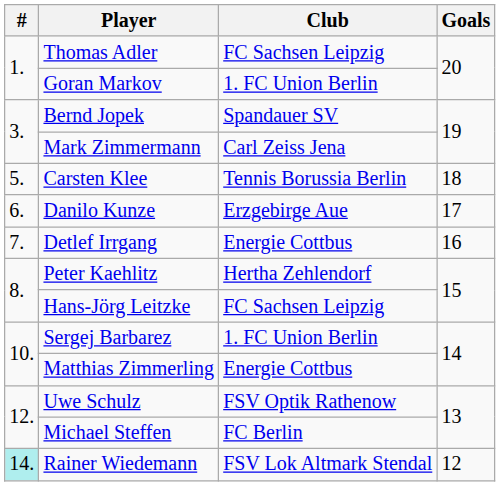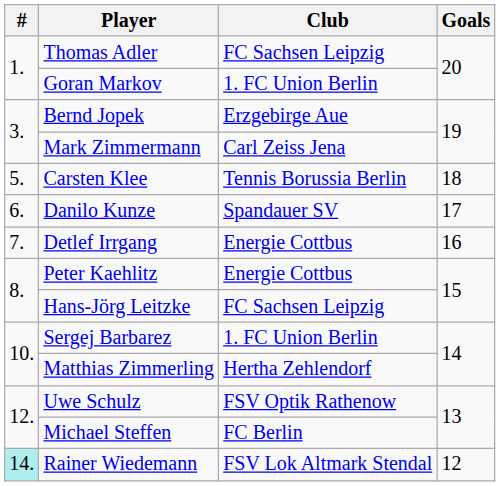Bernd Jopek | Club: Spandauer SV -> Erzgebirge Aue
Danilo Kunze | Club: Erzgebirge Aue -> Spandauer SV
Peter Kaehlitz | Club: Hertha Zehlendorf -> Energie Cottbus
Matthias Zimmerling | Club: Energie Cottbus -> Hertha Zehlendorf
